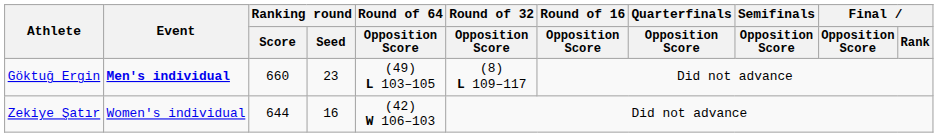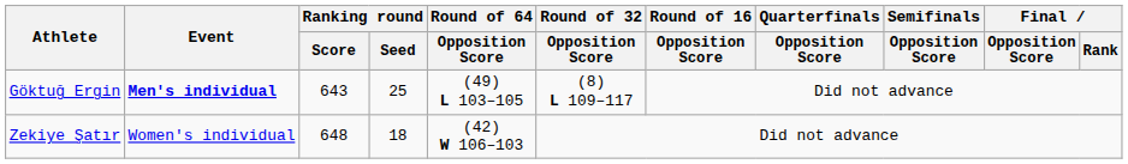Göktuğ Ergin | Ranking round / Score: 660 -> 643
Göktuğ Ergin | Ranking round / Seed: 23 -> 25
Zekiye Şatır | Ranking round / Score: 644 -> 648
Zekiye Şatır | Ranking round / Seed: 16 -> 18
